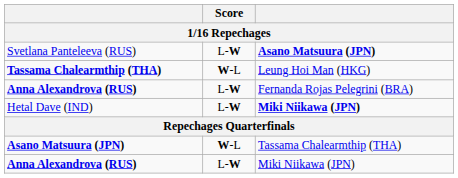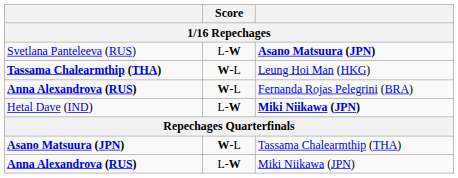Anna Alexandrova (RUS) / Fernanda Rojas Pelegrini (BRA) | Score: L-W -> W-L
